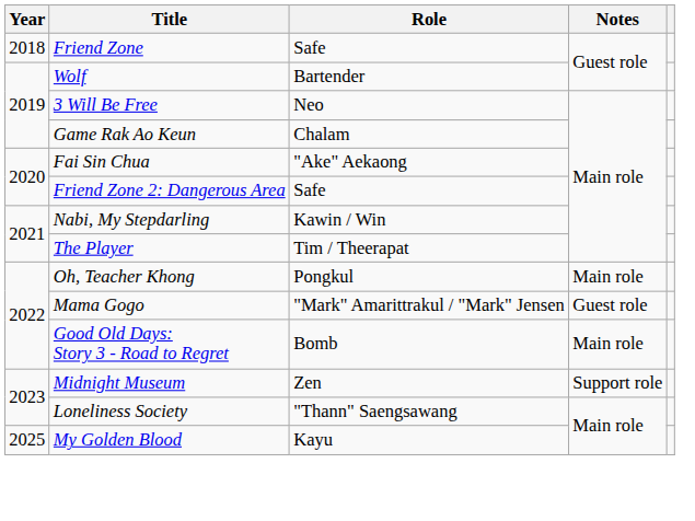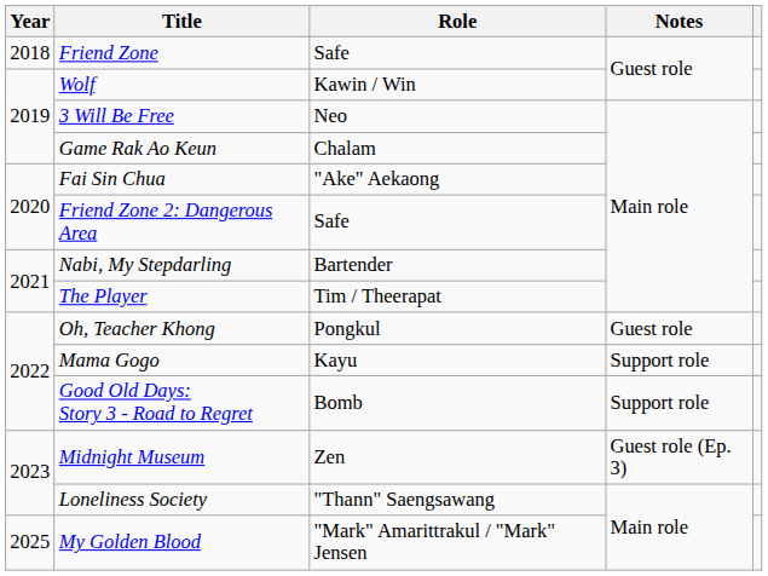Wolf | Role: Bartender -> Kawin / Win
Nabi, My Stepdarling | Role: Kawin / Win -> Bartender
Oh, Teacher Khong | Notes: Main role -> Guest role
Mama Gogo | Role: "Mark" Amarittrakul / "Mark" Jensen -> Kayu
Mama Gogo | Notes: Guest role -> Support role
Good Old Days: Story 3 - Road to Regret | Notes: Main role -> Support role
Midnight Museum | Notes: Support role -> Guest role (Ep. 3)
My Golden Blood | Role: Kayu -> "Mark" Amarittrakul / "Mark" Jensen
